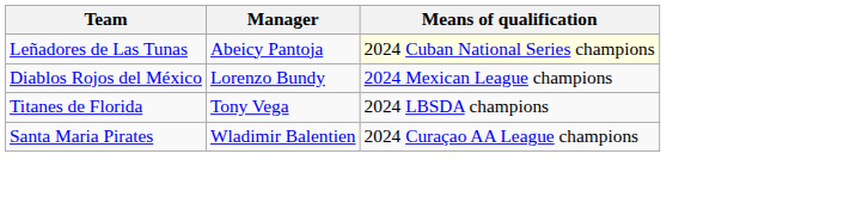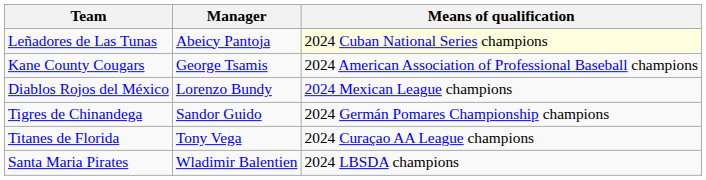+ row: Kane County Cougars | George Tsamis | 2024 American Association of Professional Baseball champions
+ row: Tigres de Chinandega | Sandor Guido | 2024 Germán Pomares Championship champions
Titanes de Florida | Means of qualification: 2024 LBSDA champions -> 2024 Curaçao AA League champions
Santa Maria Pirates | Means of qualification: 2024 Curaçao AA League champions -> 2024 LBSDA champions
